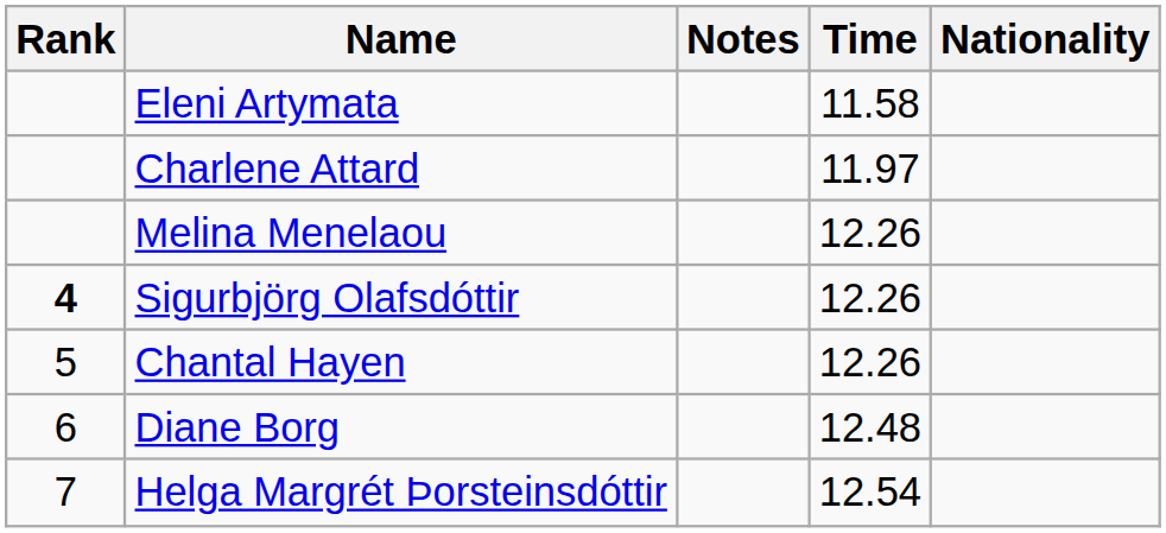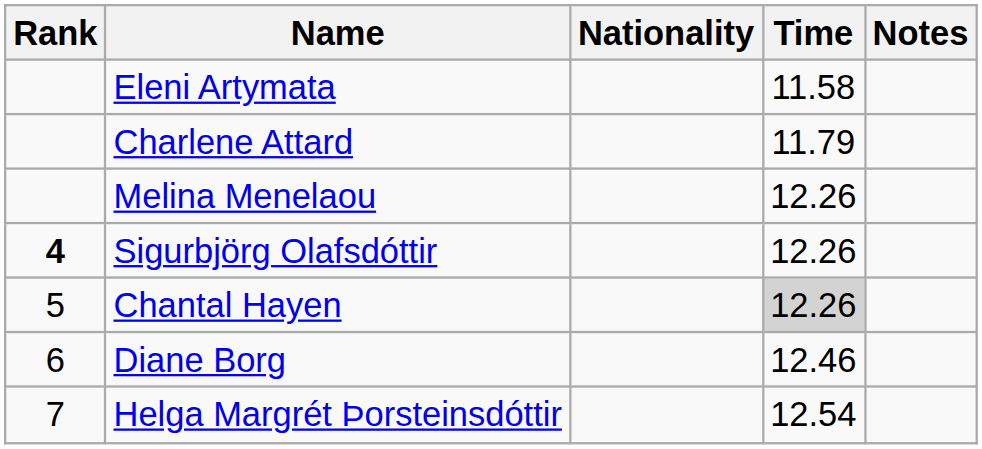columns swapped: Nationality <-> Notes
Charlene Attard | Time: 11.97 -> 11.79
Chantal Hayen | Time: no background -> lightgrey background
Diane Borg | Time: 12.48 -> 12.46
